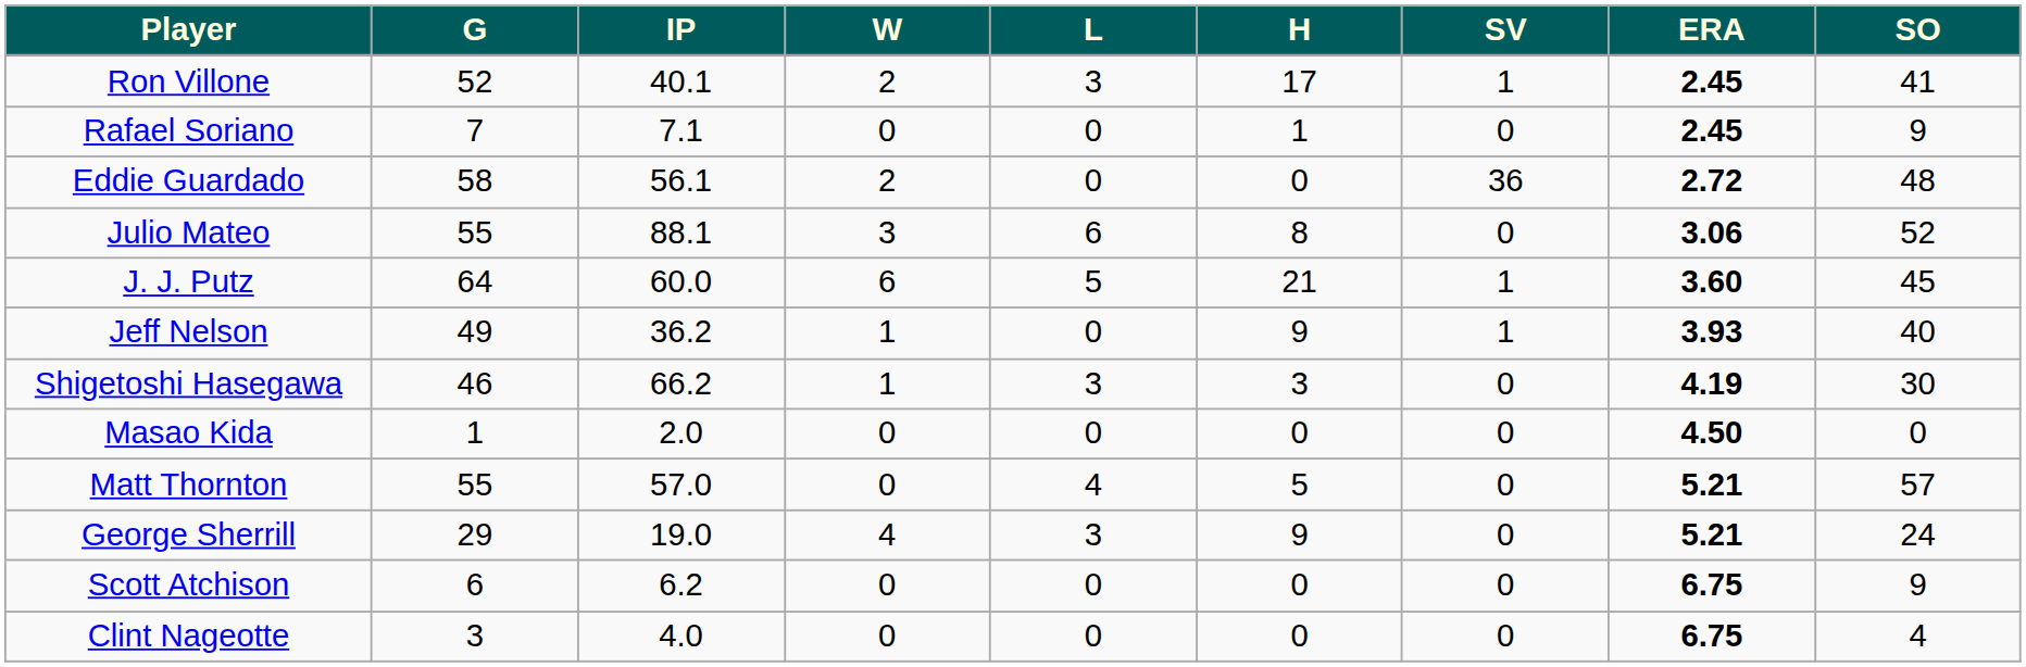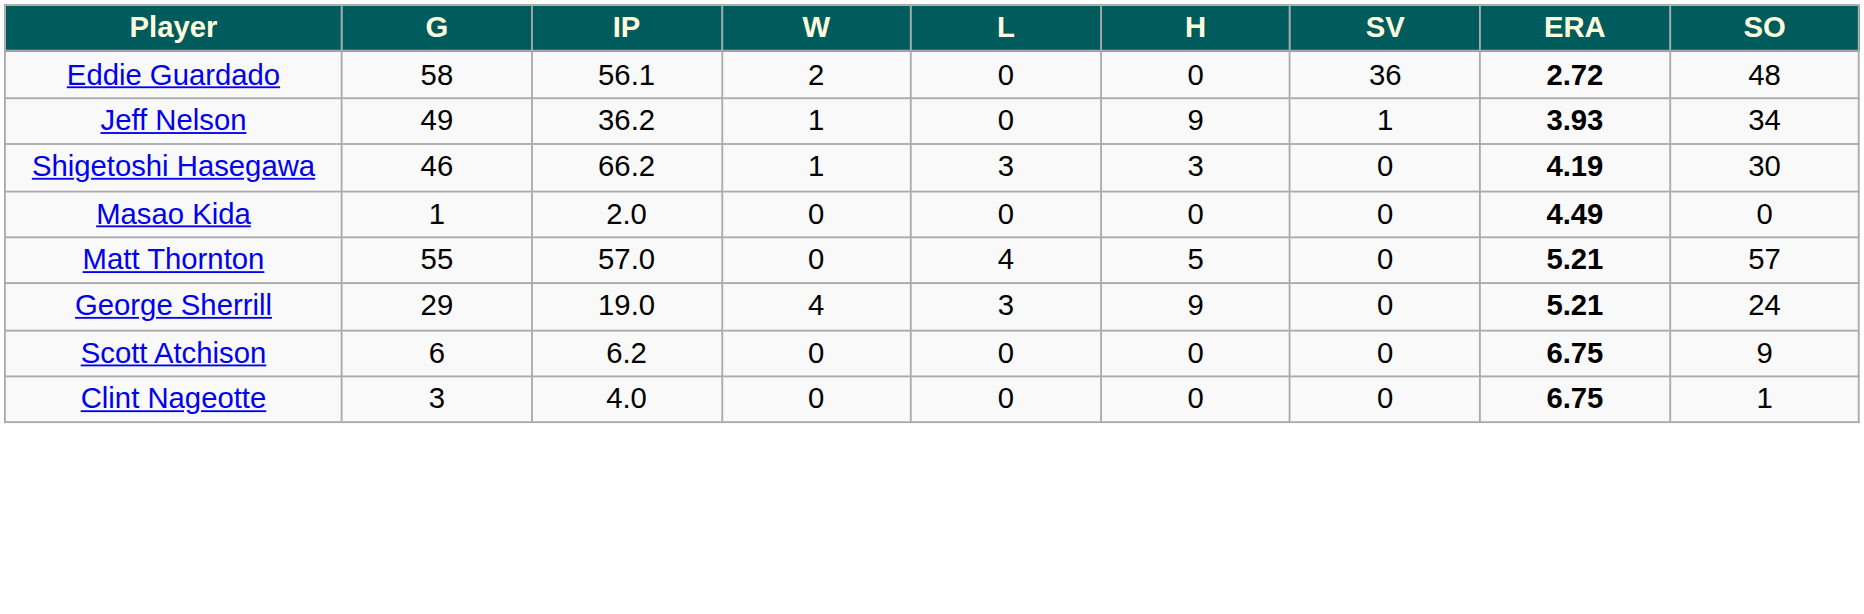- row: Ron Villone | 52 | 40.1 | 2 | 3 | 17 | 1 | 2.45 | 41
- row: Rafael Soriano | 7 | 7.1 | 0 | 0 | 1 | 0 | 2.45 | 9
- row: Julio Mateo | 55 | 88.1 | 3 | 6 | 8 | 0 | 3.06 | 52
- row: J. J. Putz | 64 | 60.0 | 6 | 5 | 21 | 1 | 3.60 | 45
Jeff Nelson | SO: 40 -> 34
Masao Kida | ERA: 4.50 -> 4.49
Clint Nageotte | SO: 4 -> 1
